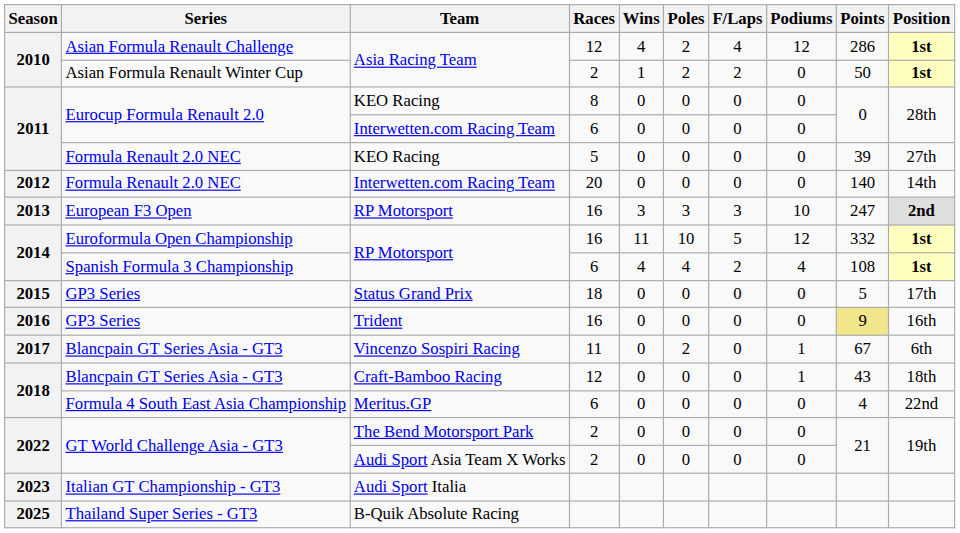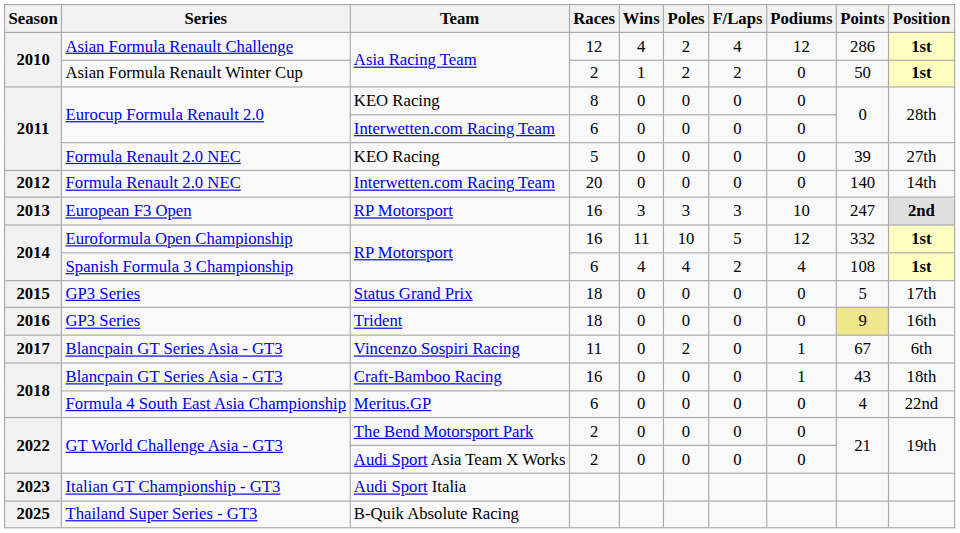GP3 Series / Trident | Races: 16 -> 18
Blancpain GT Series Asia - GT3 / Craft-Bamboo Racing | Races: 12 -> 16
